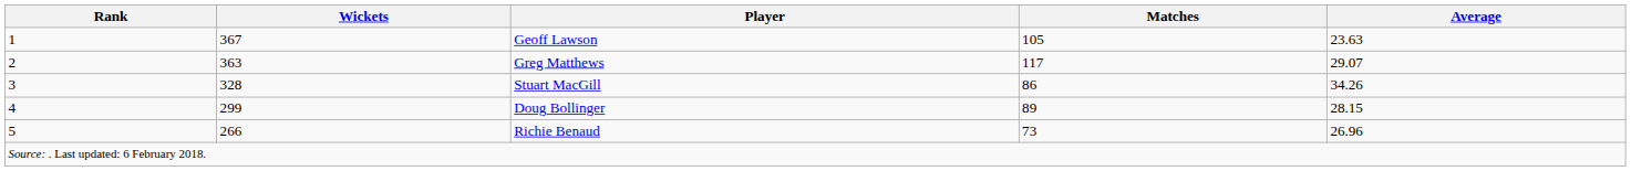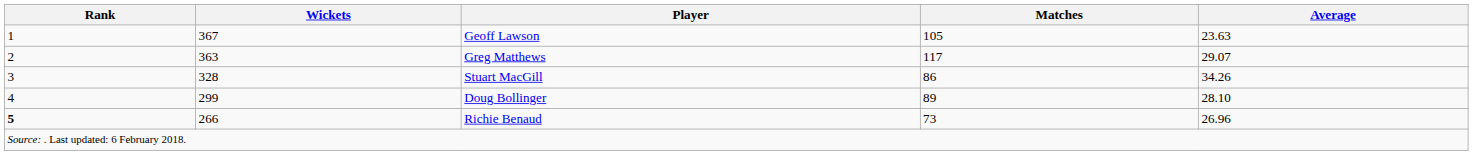Doug Bollinger | Average: 28.15 -> 28.10
Richie Benaud | Rank: normal -> bold
